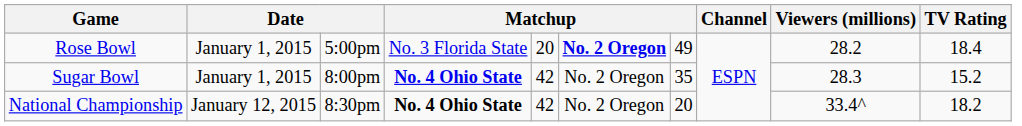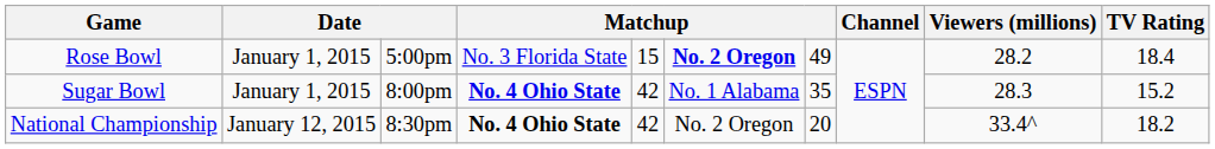Rose Bowl | column 5: 20 -> 15
Sugar Bowl | column 6: No. 2 Oregon -> No. 1 Alabama
